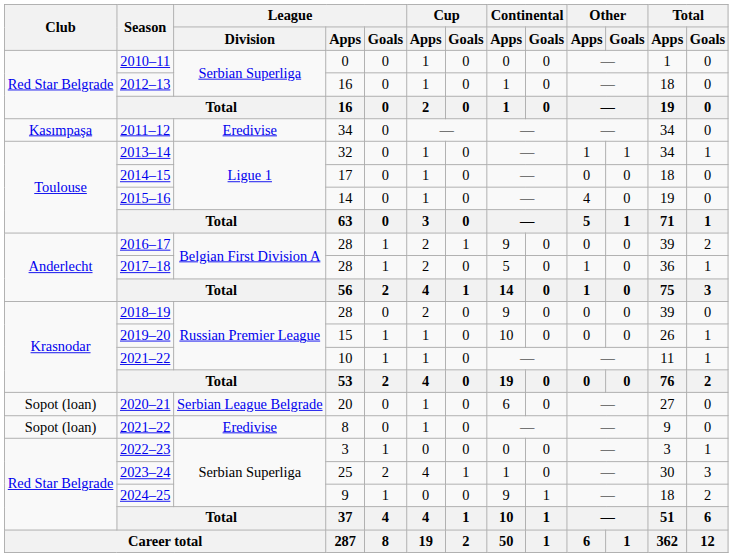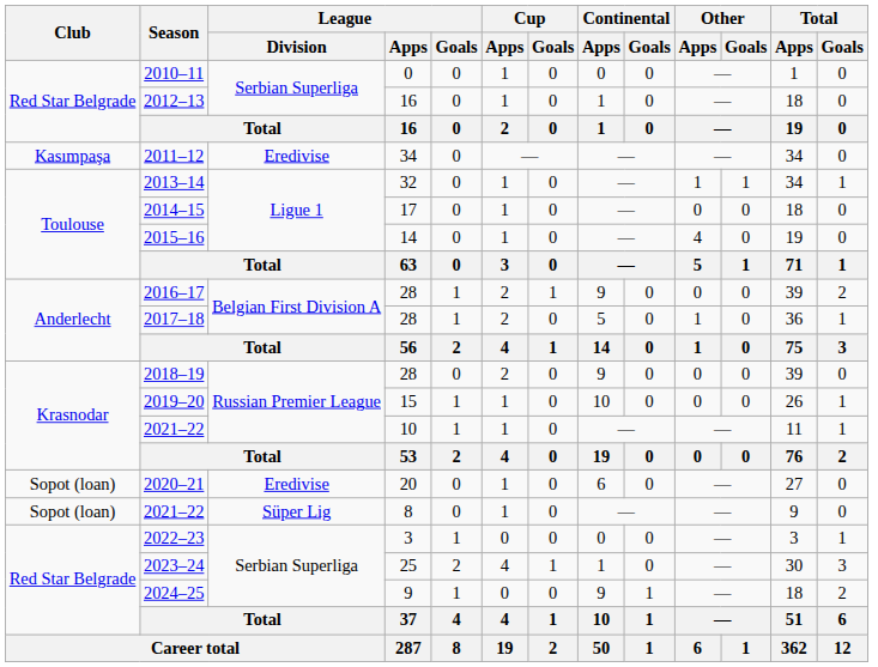2020–21 | League / Division: Serbian League Belgrade -> Eredivise
2021–22 / 8 | League / Division: Eredivise -> Süper Lig
